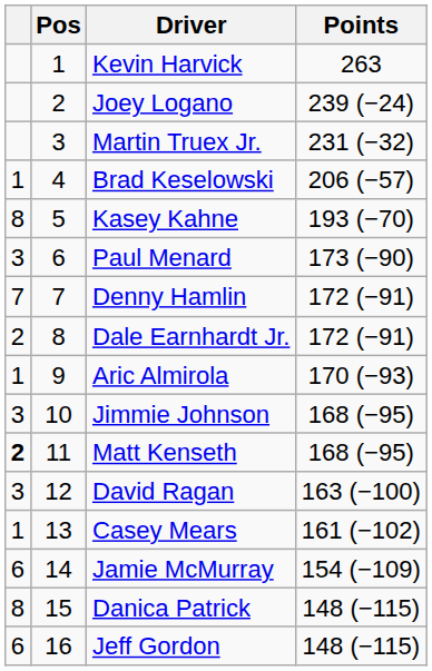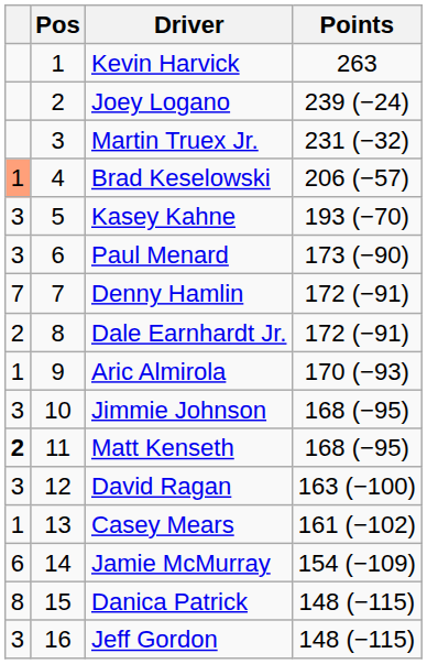Brad Keselowski | column 1: no background -> lightsalmon background
Kasey Kahne | column 1: 8 -> 3
Jeff Gordon | column 1: 6 -> 3
